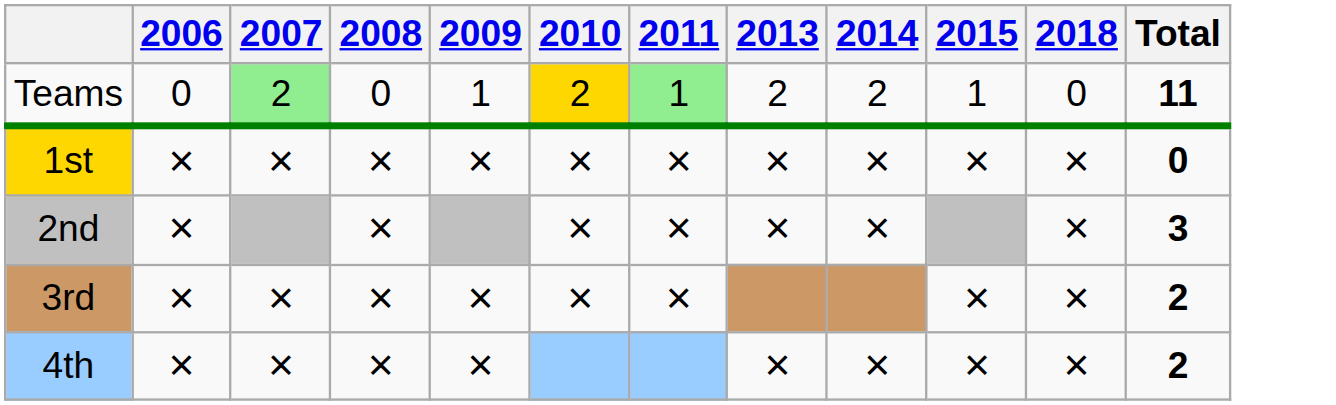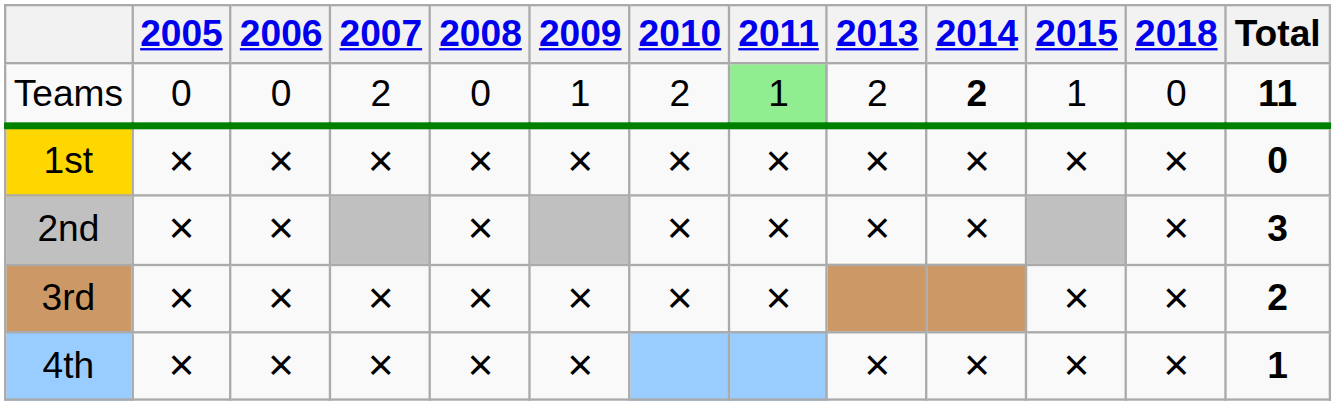+ column: 2005 | 0 | × | × | × | ×
Teams | 2007: lightgreen background -> no background
Teams | 2010: gold background -> no background
Teams | 2014: normal -> bold
4th | Total: 2 -> 1
